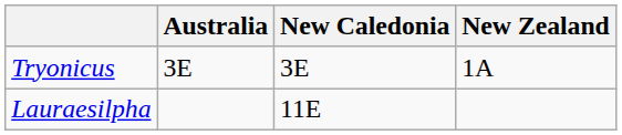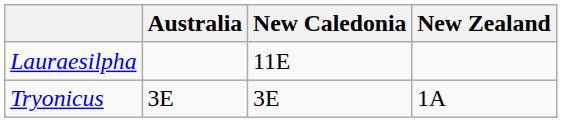rows swapped: Lauraesilpha <-> Tryonicus
